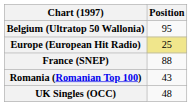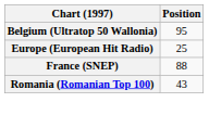Europe (European Hit Radio) | Position: khaki background -> no background
- row: UK Singles (OCC) | 48
